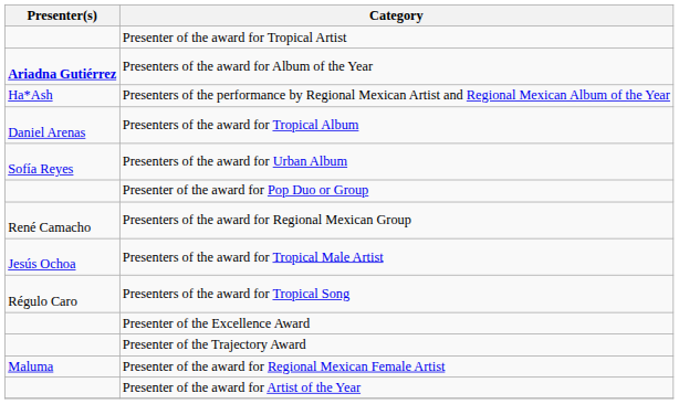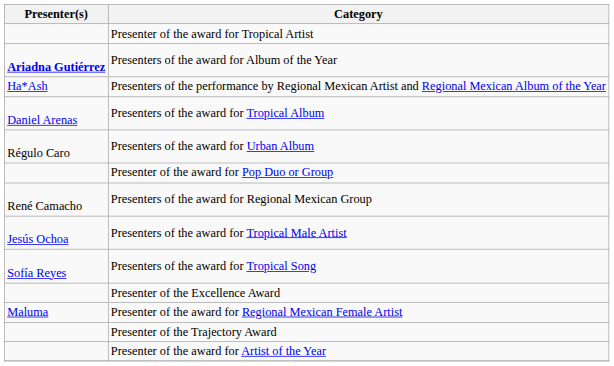Presenters of the award for Urban Album | Presenter(s): Sofía Reyes -> Régulo Caro
Presenters of the award for Tropical Song | Presenter(s): Régulo Caro -> Sofía Reyes
rows swapped: Presenter of the award for Regional Mexican Female Artist <-> Presenter of the Trajectory Award
